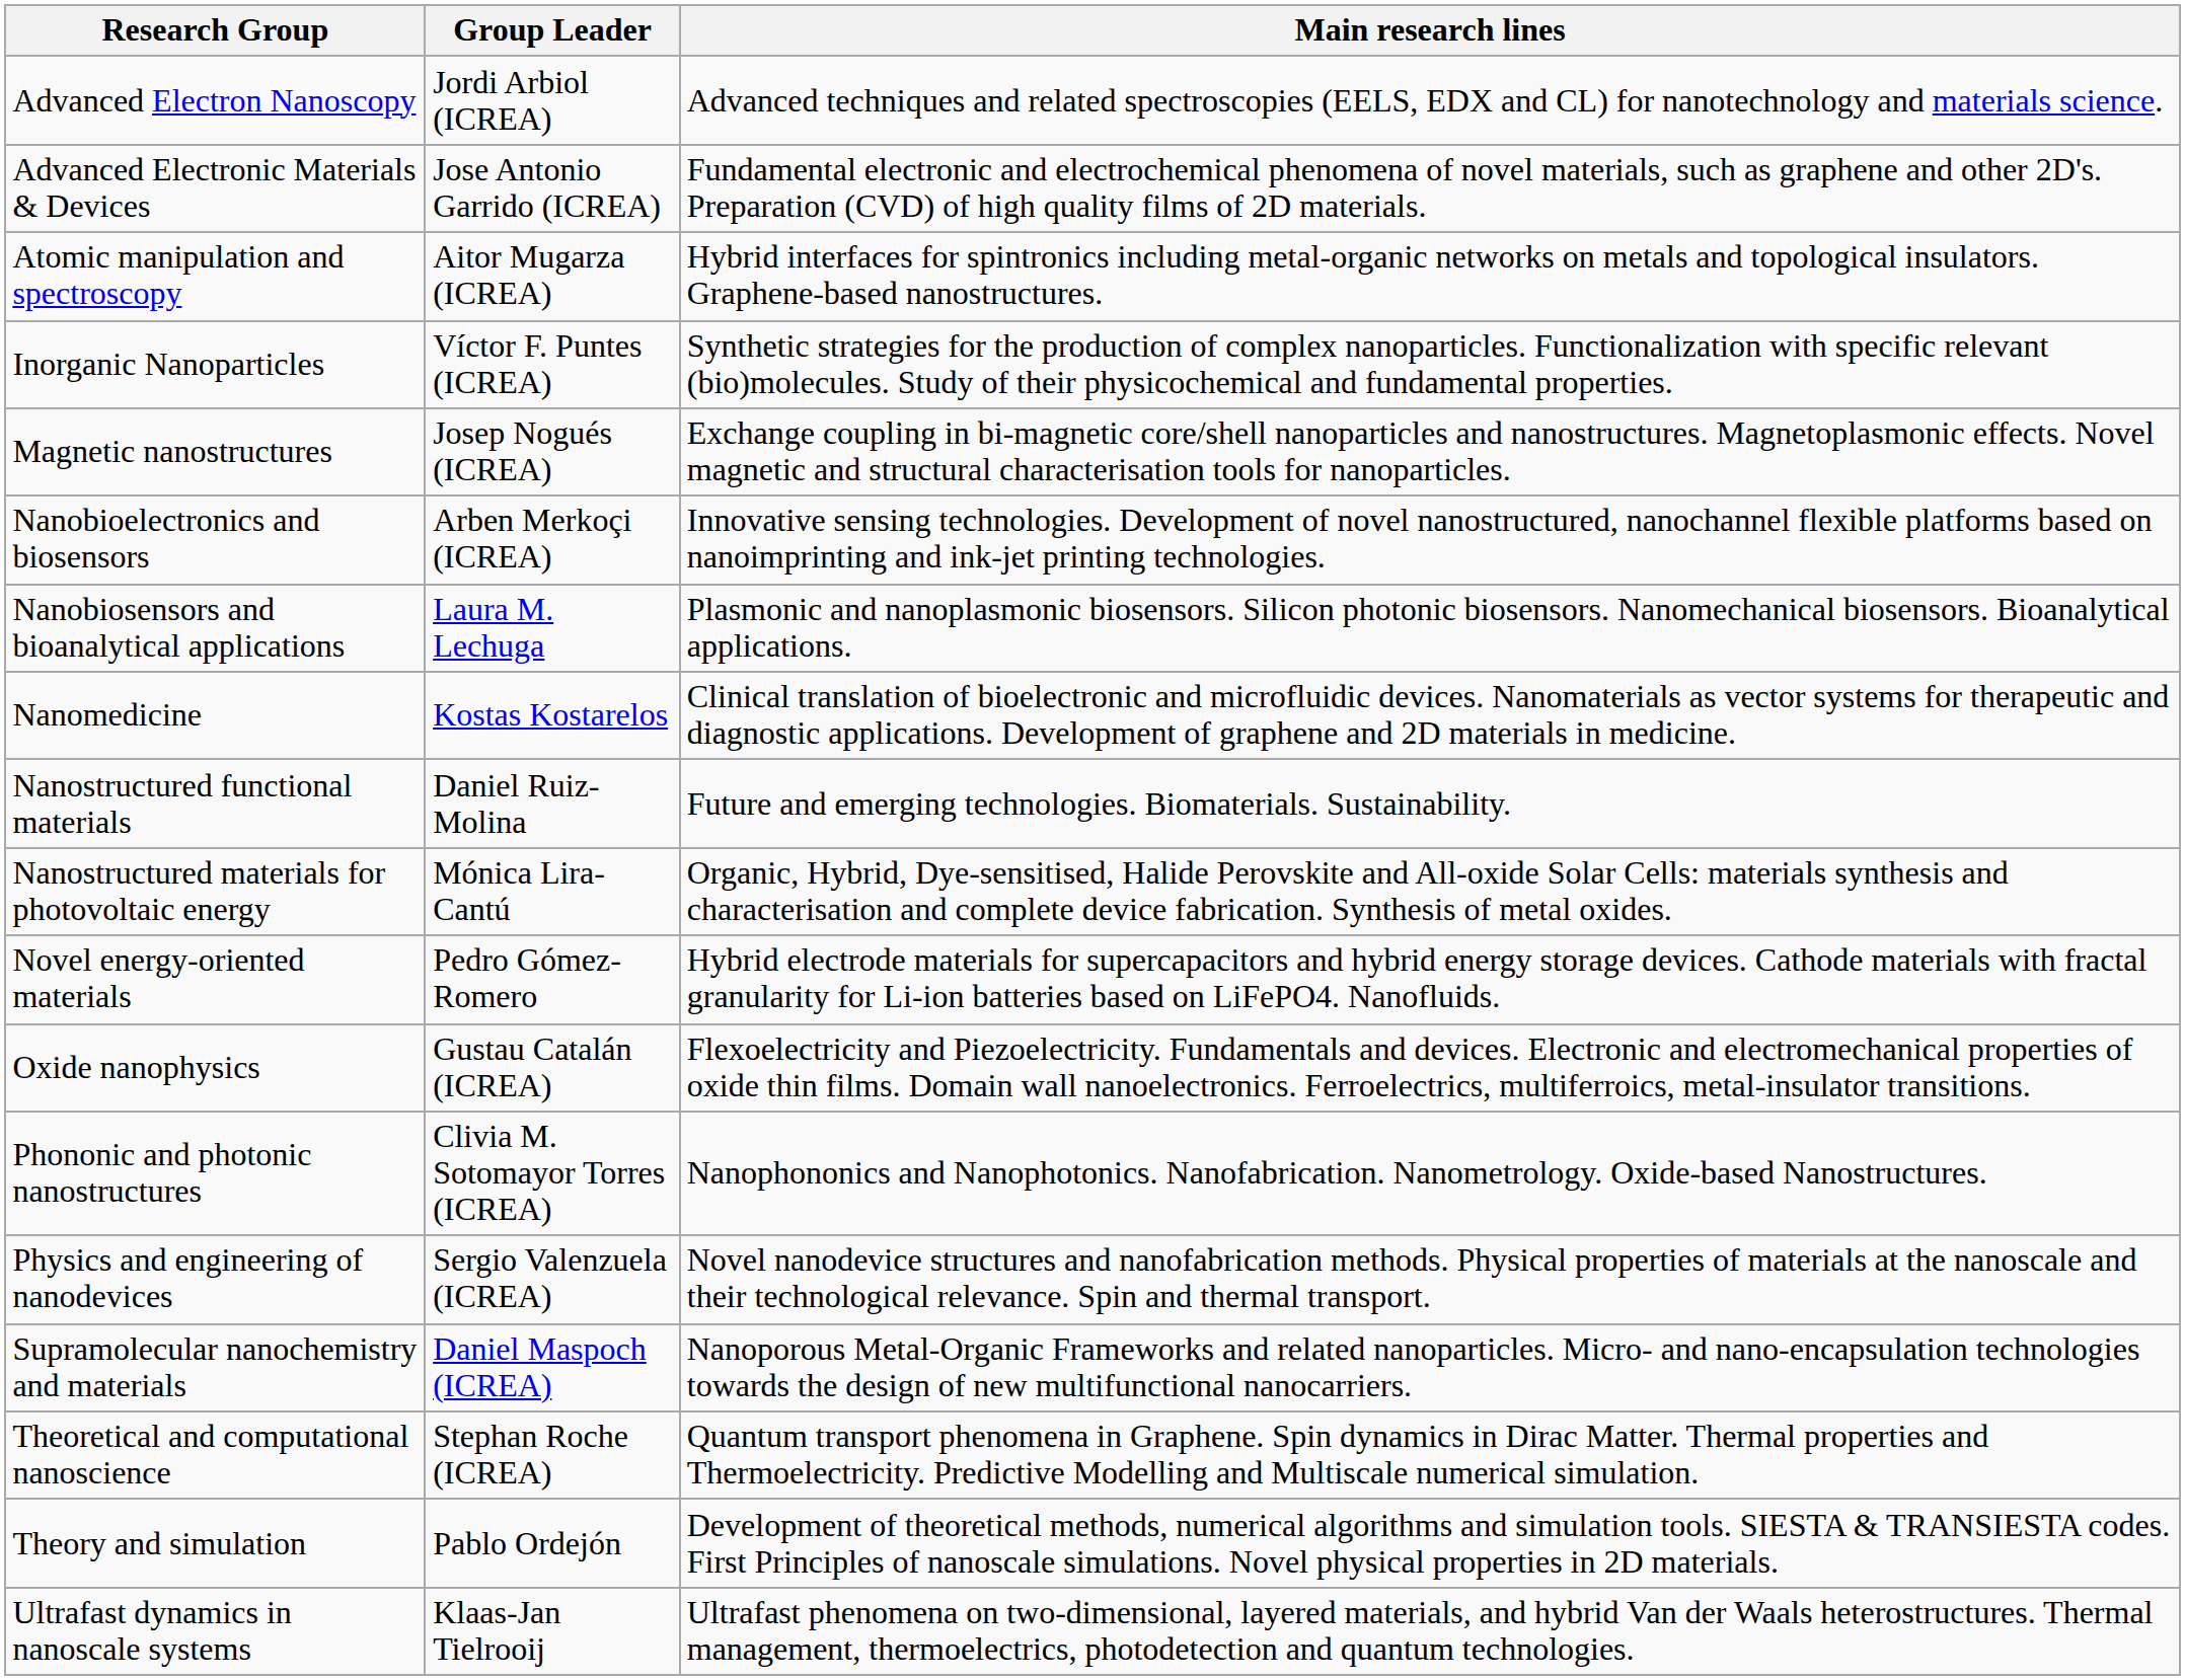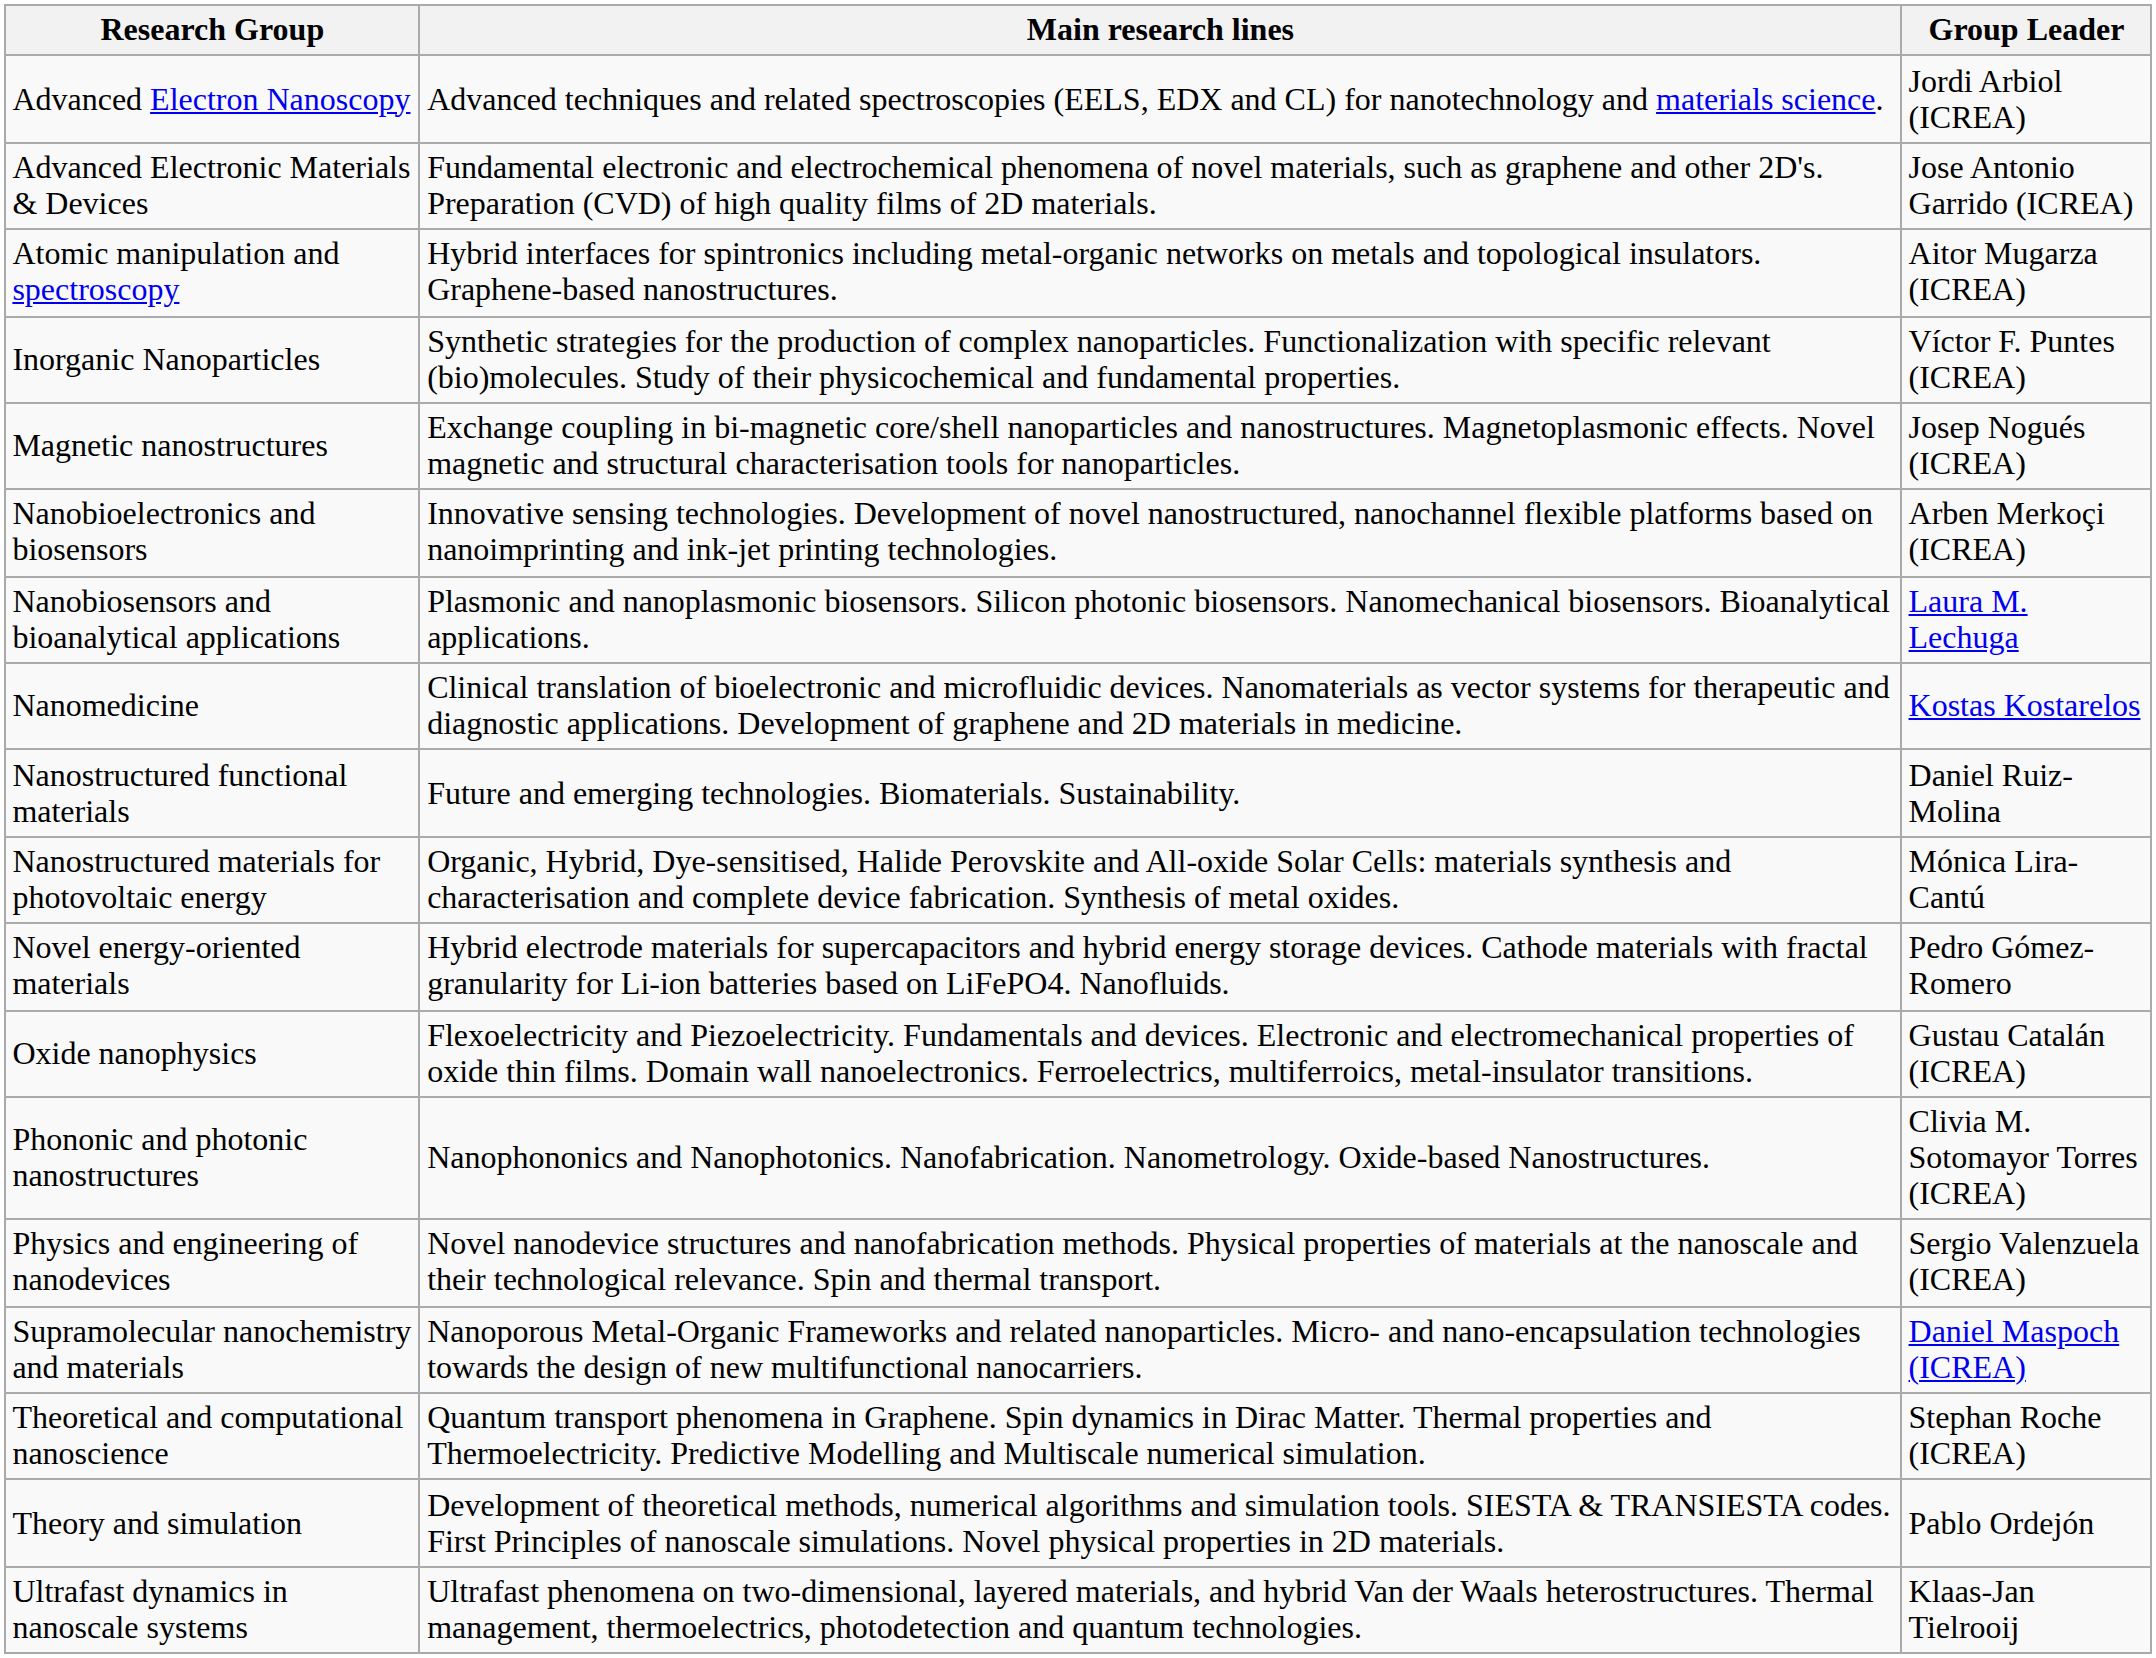columns swapped: Main research lines <-> Group Leader
